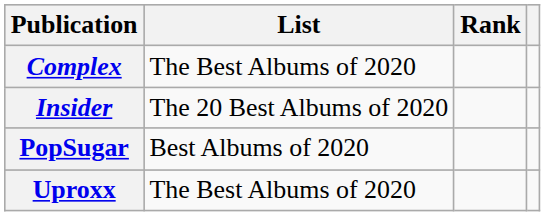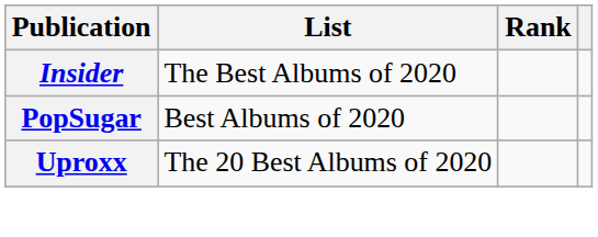- row: Complex | The Best Albums of 2020
Insider | List: The 20 Best Albums of 2020 -> The Best Albums of 2020
Uproxx | List: The Best Albums of 2020 -> The 20 Best Albums of 2020
